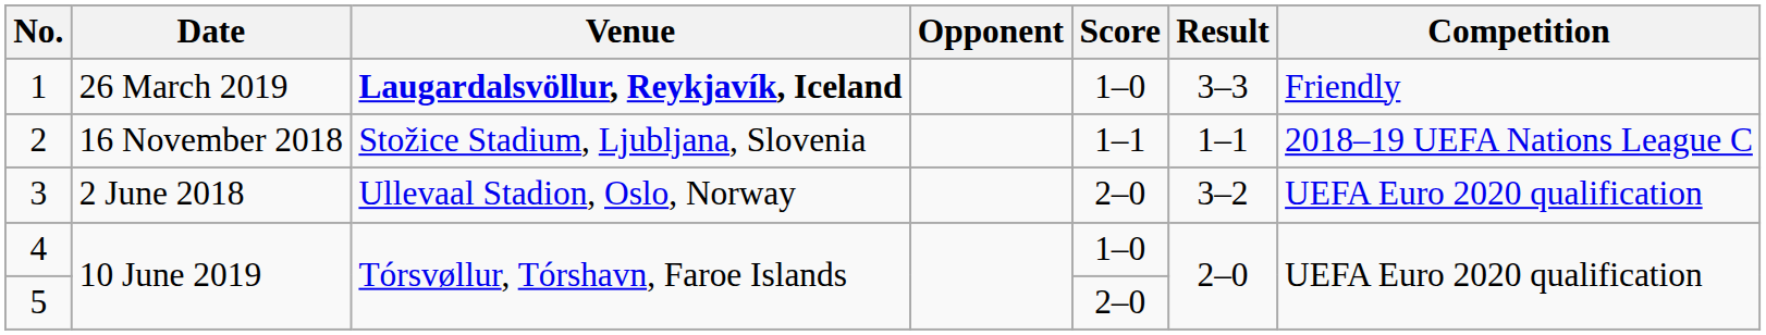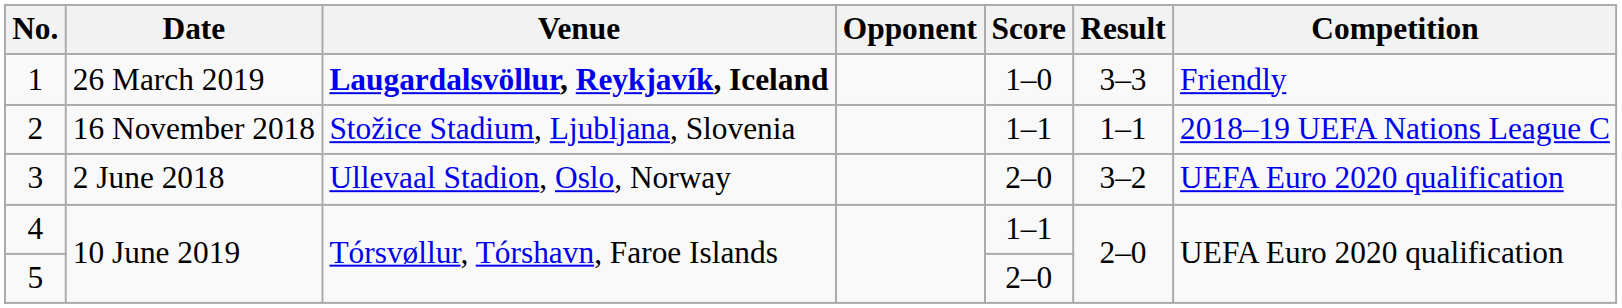4 | Score: 1–0 -> 1–1
